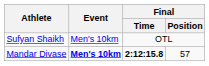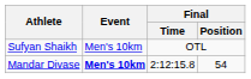Mandar Divase | Final / Time: bold -> normal
Mandar Divase | Final / Position: 57 -> 54
